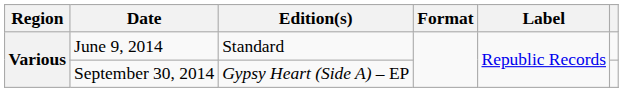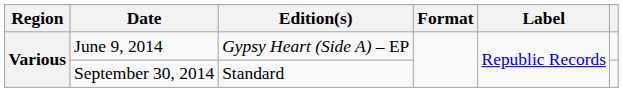June 9, 2014 | Edition(s): Standard -> Gypsy Heart (Side A) – EP
September 30, 2014 | Edition(s): Gypsy Heart (Side A) – EP -> Standard
